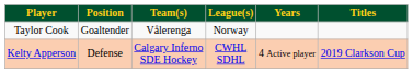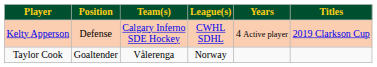rows swapped: Kelty Apperson <-> Taylor Cook
